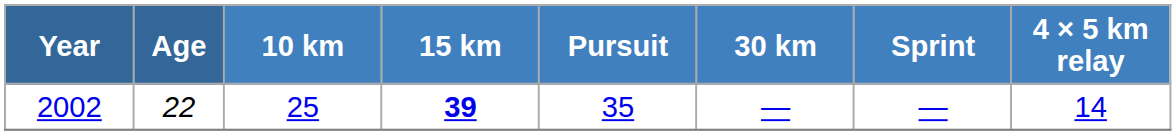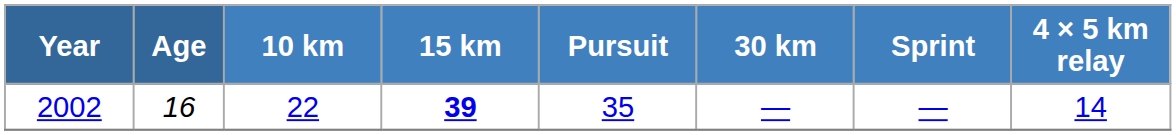2002 | Age: 22 -> 16
2002 | 10 km: 25 -> 22
